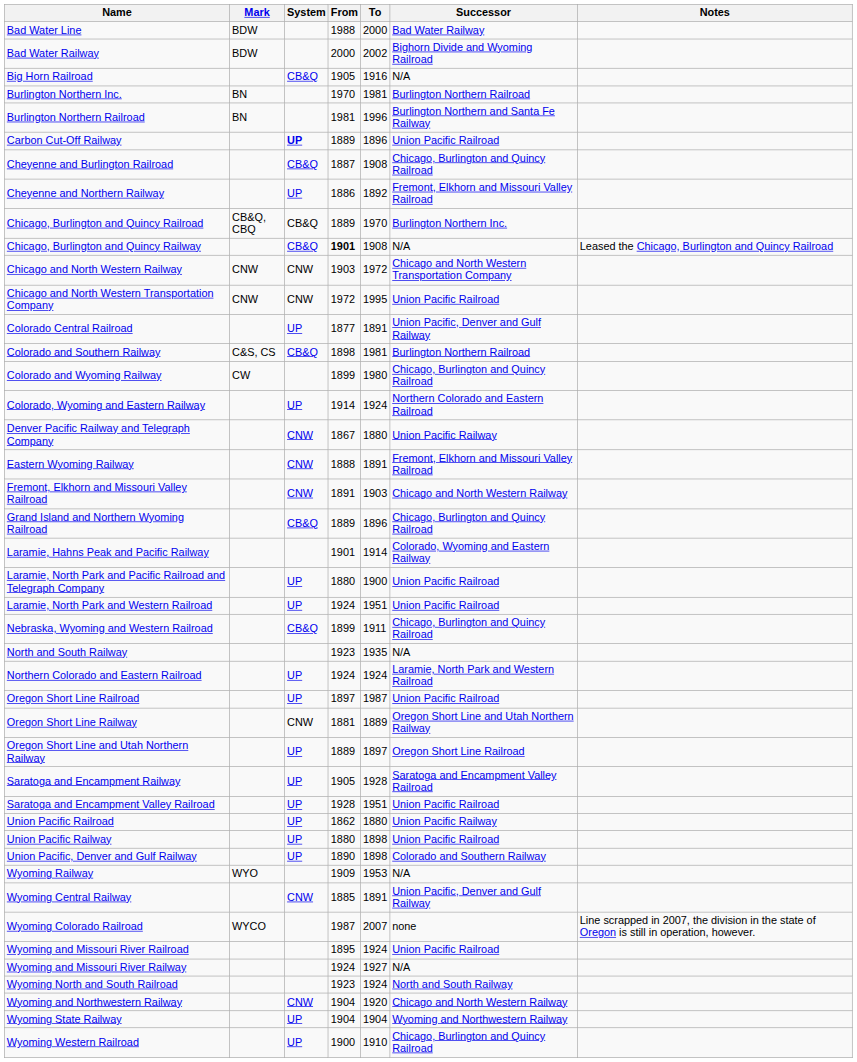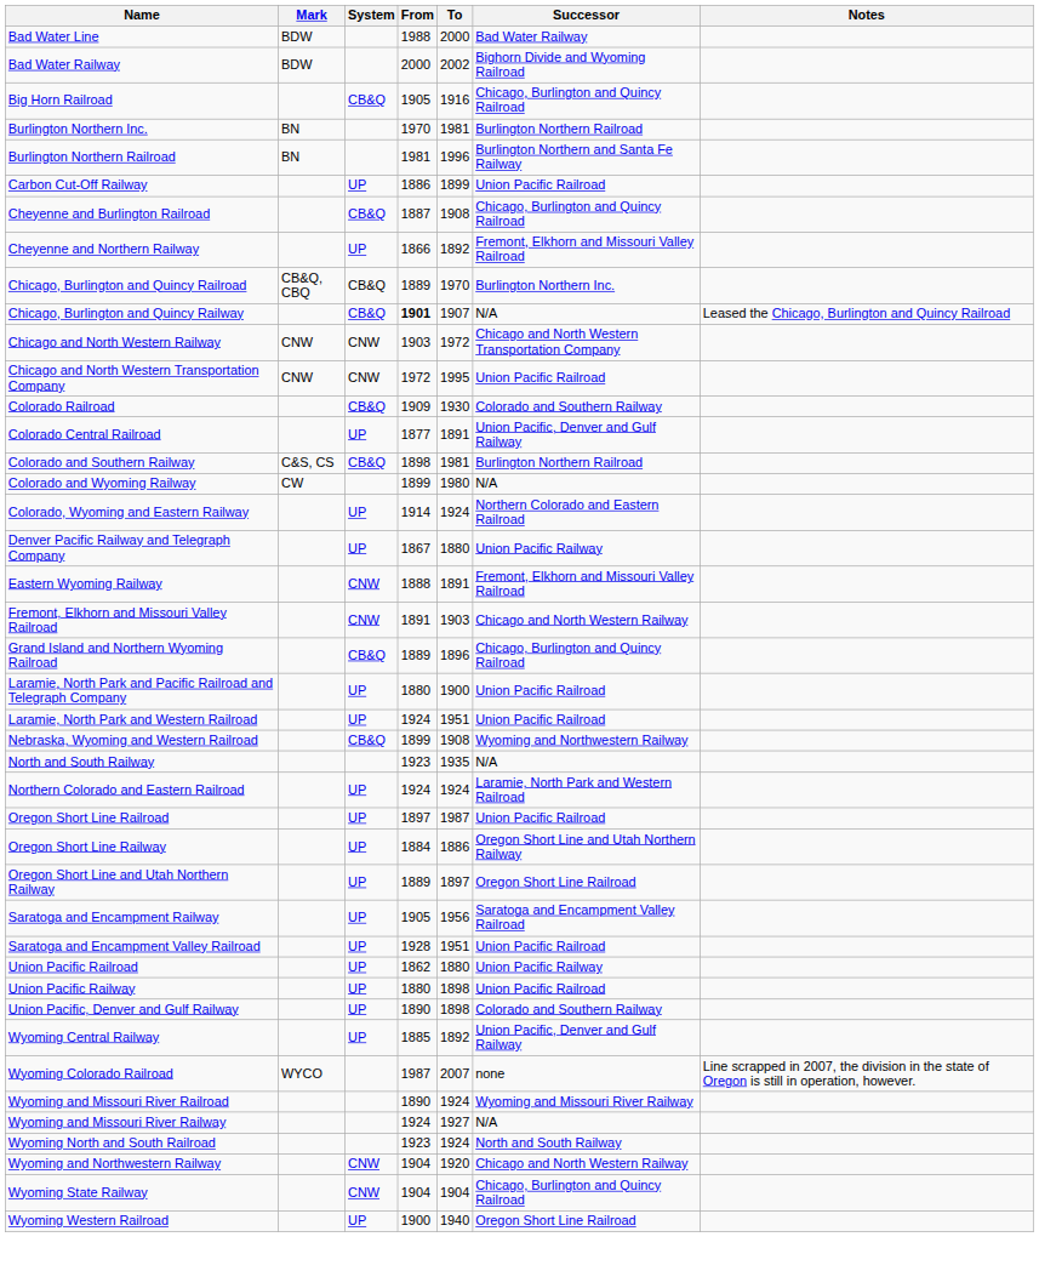Big Horn Railroad | Successor: N/A -> Chicago, Burlington and Quincy Railroad
Carbon Cut-Off Railway | System: bold -> normal
Carbon Cut-Off Railway | From: 1889 -> 1886
Carbon Cut-Off Railway | To: 1896 -> 1899
Cheyenne and Northern Railway | From: 1886 -> 1866
Chicago, Burlington and Quincy Railway | To: 1908 -> 1907
+ row: Colorado Railroad | CB&Q | 1909 | 1930 | Colorado and Southern Railway
Colorado and Wyoming Railway | Successor: Chicago, Burlington and Quincy Railroad -> N/A
Denver Pacific Railway and Telegraph Company | System: CNW -> UP
- row: Laramie, Hahns Peak and Pacific Railway | 1901 | 1914 | Colorado, Wyoming and Eastern Railway
Nebraska, Wyoming and Western Railroad | To: 1911 -> 1908
Nebraska, Wyoming and Western Railroad | Successor: Chicago, Burlington and Quincy Railroad -> Wyoming and Northwestern Railway
Oregon Short Line Railway | System: CNW -> UP
Oregon Short Line Railway | From: 1881 -> 1884
Oregon Short Line Railway | To: 1889 -> 1886
Saratoga and Encampment Railway | To: 1928 -> 1956
- row: Wyoming Railway | WYO | 1909 | 1953 | N/A
Wyoming Central Railway | System: CNW -> UP
Wyoming Central Railway | To: 1891 -> 1892
Wyoming and Missouri River Railroad | From: 1895 -> 1890
Wyoming and Missouri River Railroad | Successor: Union Pacific Railroad -> Wyoming and Missouri River Railway
Wyoming State Railway | System: UP -> CNW
Wyoming State Railway | Successor: Wyoming and Northwestern Railway -> Chicago, Burlington and Quincy Railroad
Wyoming Western Railroad | To: 1910 -> 1940
Wyoming Western Railroad | Successor: Chicago, Burlington and Quincy Railroad -> Oregon Short Line Railroad
